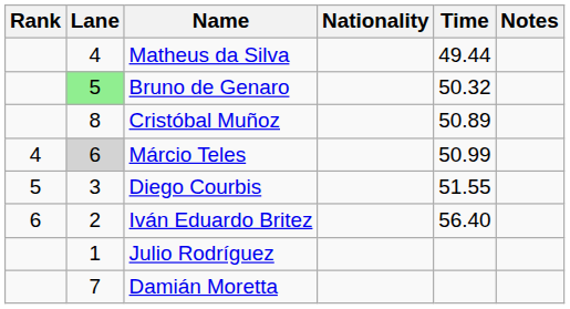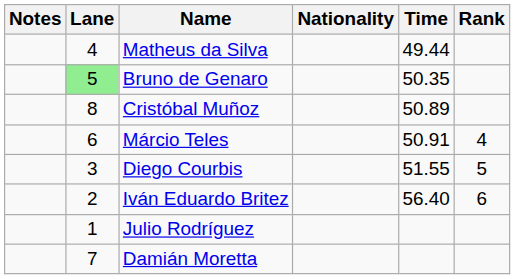columns swapped: Rank <-> Notes
Bruno de Genaro | Time: 50.32 -> 50.35
Márcio Teles | Lane: lightgrey background -> no background
Márcio Teles | Time: 50.99 -> 50.91
